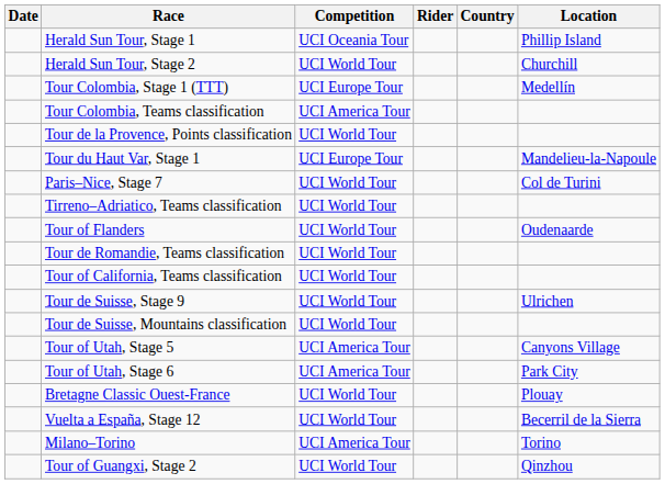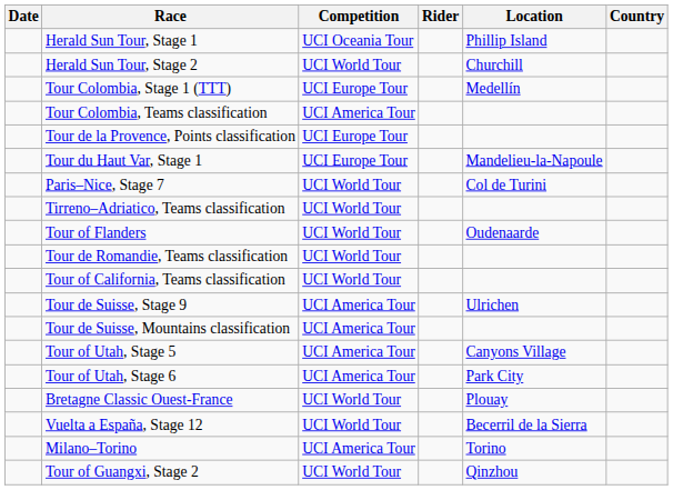columns swapped: Country <-> Location
Tour de la Provence, Points classification | Competition: UCI World Tour -> UCI Europe Tour
Tour de Suisse, Stage 9 | Competition: UCI World Tour -> UCI America Tour
Tour de Suisse, Mountains classification | Competition: UCI World Tour -> UCI America Tour
